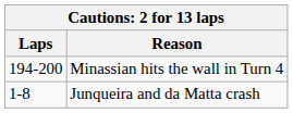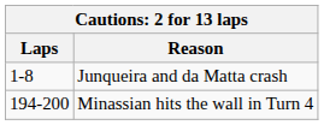rows swapped: Junqueira and da Matta crash <-> Minassian hits the wall in Turn 4
